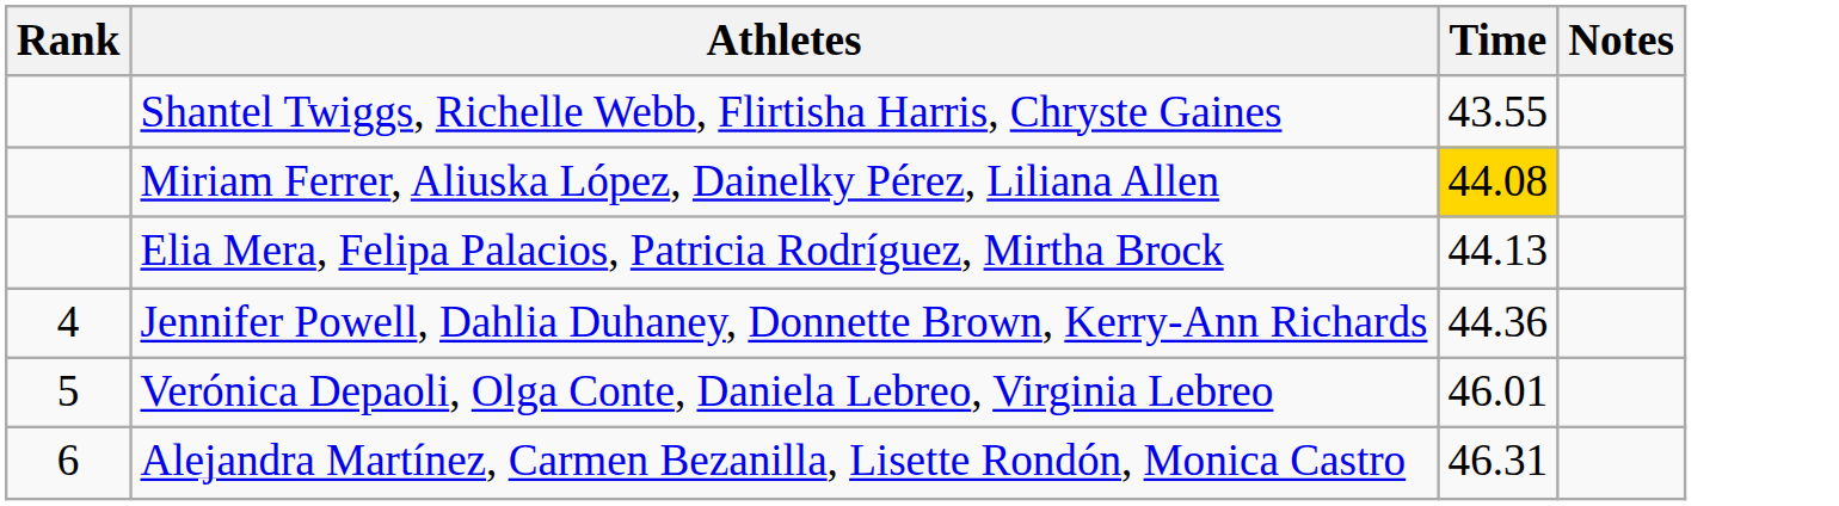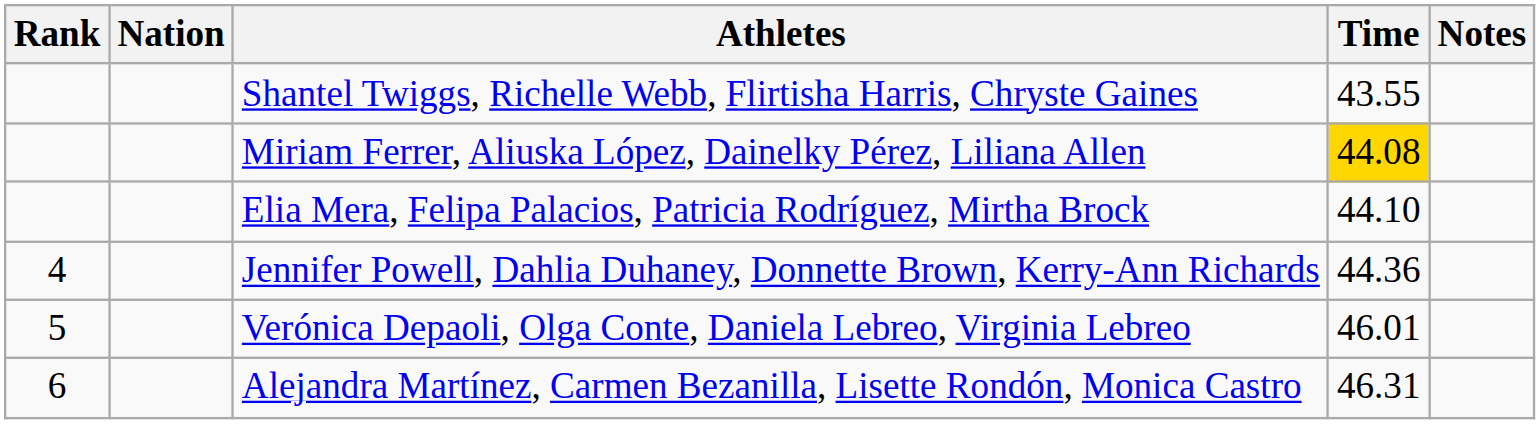+ column: Nation
Elia Mera, Felipa Palacios, Patricia Rodríguez, Mirtha Brock | Time: 44.13 -> 44.10
